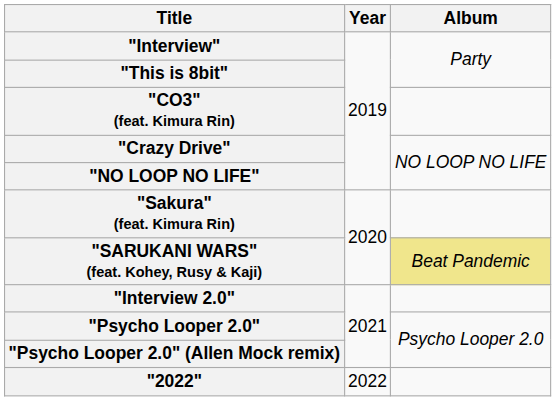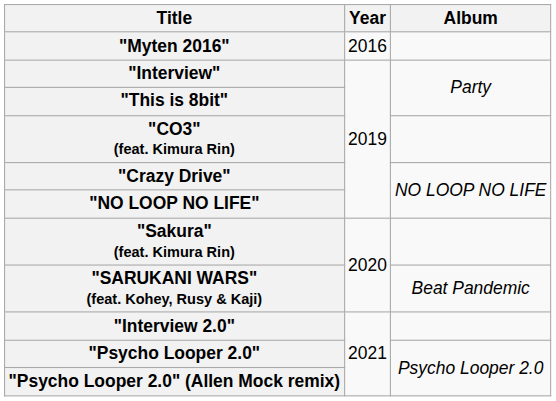+ row: "Myten 2016" | 2016
"SARUKANI WARS" (feat. Kohey, Rusy & Kaji) | Album: khaki background -> no background
- row: "2022" | 2022
